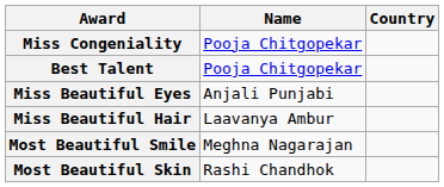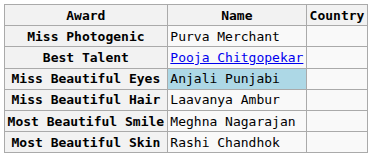+ row: Miss Photogenic | Purva Merchant
- row: Miss Congeniality | Pooja Chitgopekar
Miss Beautiful Eyes | Name: no background -> lightblue background
